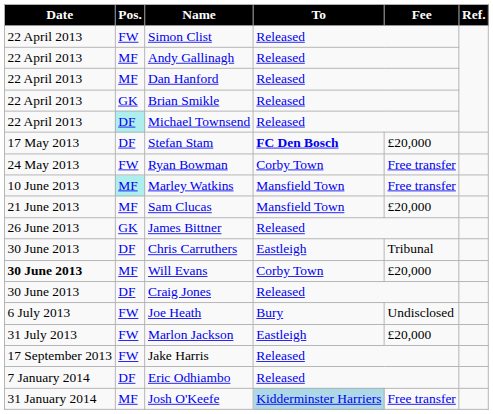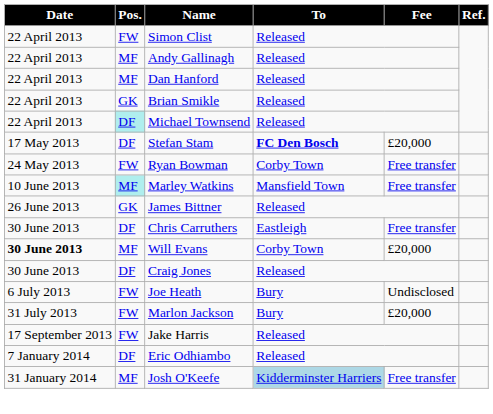- row: 21 June 2013 | MF | Sam Clucas | Mansfield Town | £20,000
Chris Carruthers | Fee: Tribunal -> Free transfer
Marlon Jackson | To: Eastleigh -> Bury
